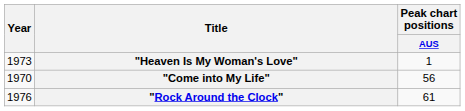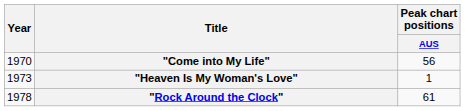rows swapped: "Come into My Life" <-> "Heaven Is My Woman's Love"
"Rock Around the Clock" | Year: 1976 -> 1978
